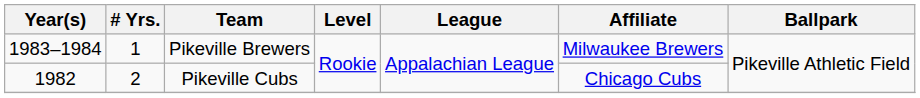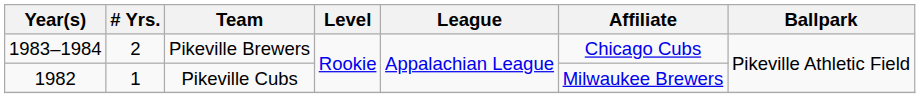Pikeville Brewers | # Yrs.: 1 -> 2
Pikeville Brewers | Affiliate: Milwaukee Brewers -> Chicago Cubs
Pikeville Cubs | # Yrs.: 2 -> 1
Pikeville Cubs | Affiliate: Chicago Cubs -> Milwaukee Brewers
